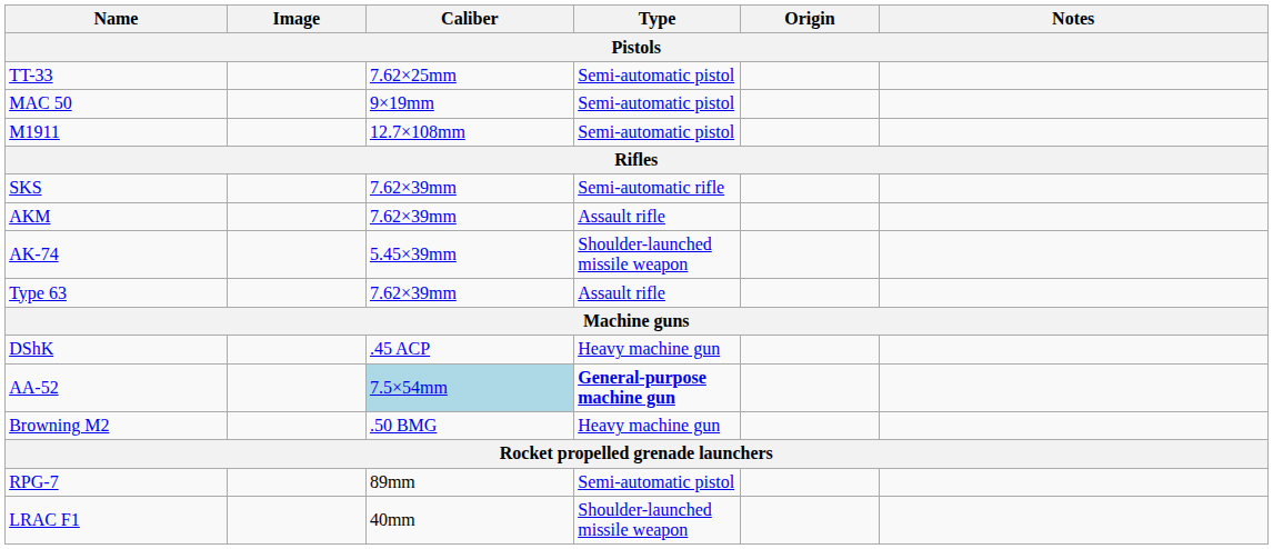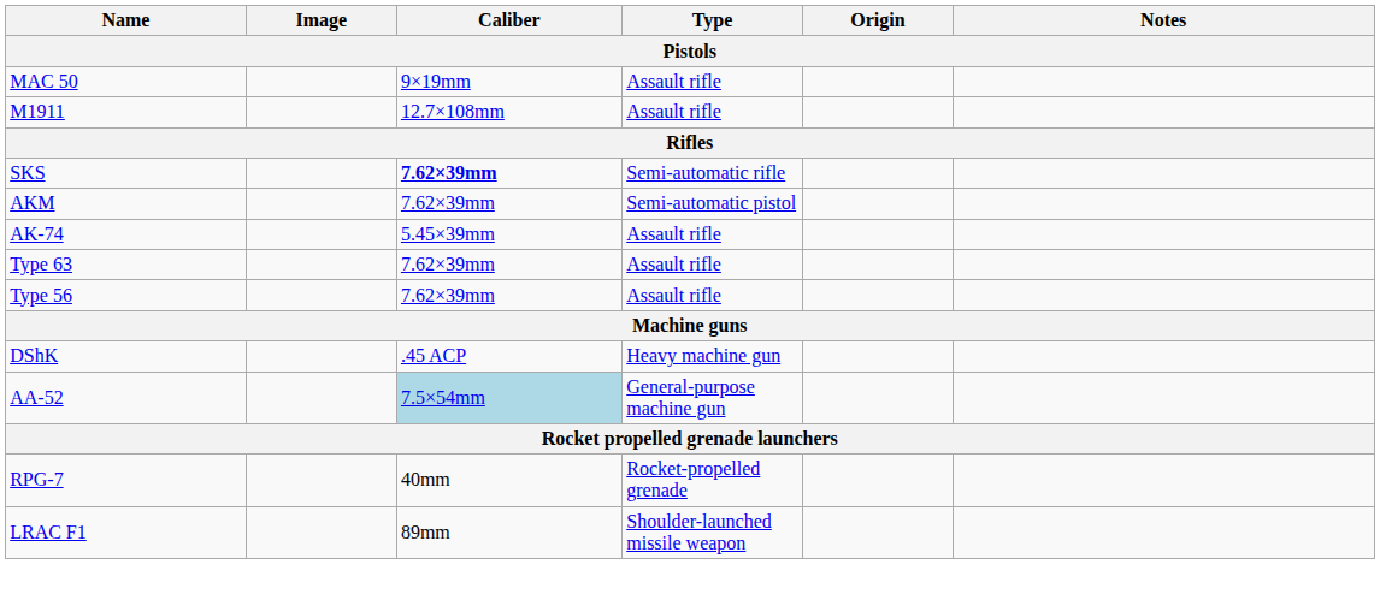- row: TT-33 | 7.62×25mm | Semi-automatic pistol
MAC 50 | Type: Semi-automatic pistol -> Assault rifle
M1911 | Type: Semi-automatic pistol -> Assault rifle
SKS | Caliber: normal -> bold
AKM | Type: Assault rifle -> Semi-automatic pistol
AK-74 | Type: Shoulder-launched missile weapon -> Assault rifle
+ row: Type 56 | 7.62×39mm | Assault rifle
AA-52 | Type: bold -> normal
- row: Browning M2 | .50 BMG | Heavy machine gun
RPG-7 | Caliber: 89mm -> 40mm
RPG-7 | Type: Semi-automatic pistol -> Rocket-propelled grenade
LRAC F1 | Caliber: 40mm -> 89mm
